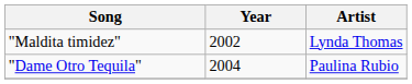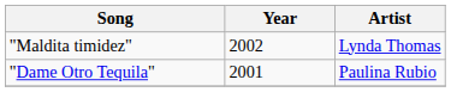"Dame Otro Tequila" | Year: 2004 -> 2001
